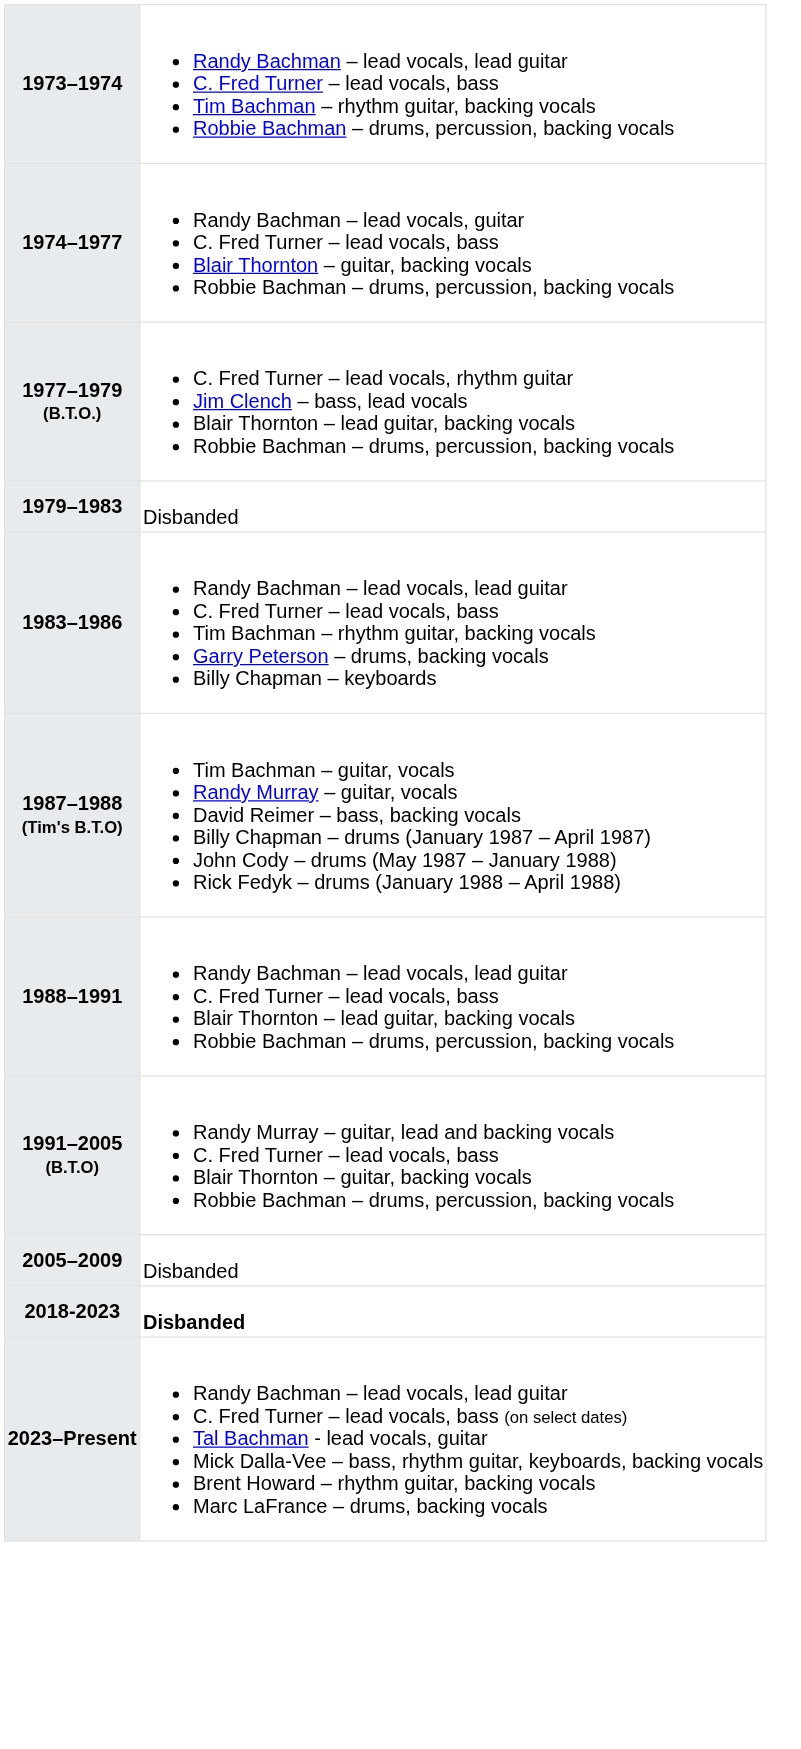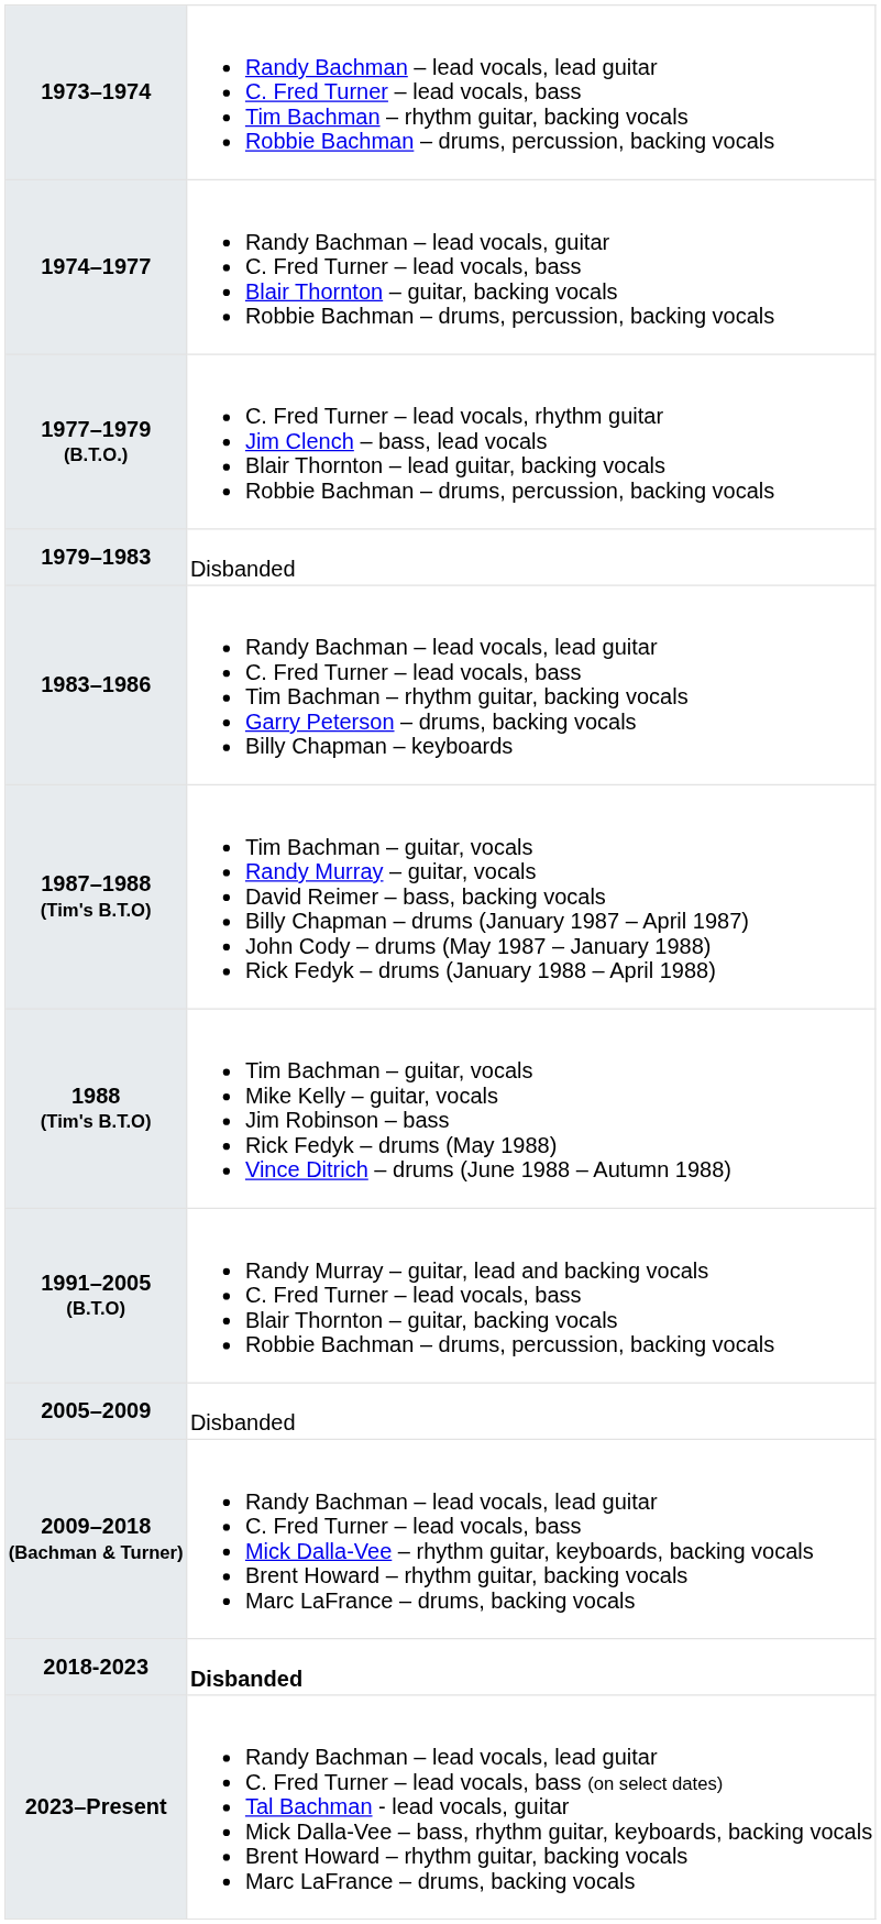+ row: 1988 (Tim's B.T.O) | Tim Bachman – guitar, vocals Mike Kelly – guitar, vocals Jim Robinson – bass Rick Fedyk – drums (May 1988) Vince Ditrich – drums (June 1988 – Autumn 1988)
- row: 1988–1991 | Randy Bachman – lead vocals, lead guitar C. Fred Turner – lead vocals, bass Blair Thornton – lead guitar, backing vocals Robbie Bachman – drums, percussion, backing vocals
+ row: 2009–2018 (Bachman & Turner) | Randy Bachman – lead vocals, lead guitar C. Fred Turner – lead vocals, bass Mick Dalla-Vee – rhythm guitar, keyboards, backing vocals Brent Howard – rhythm guitar, backing vocals Marc LaFrance – drums, backing vocals
